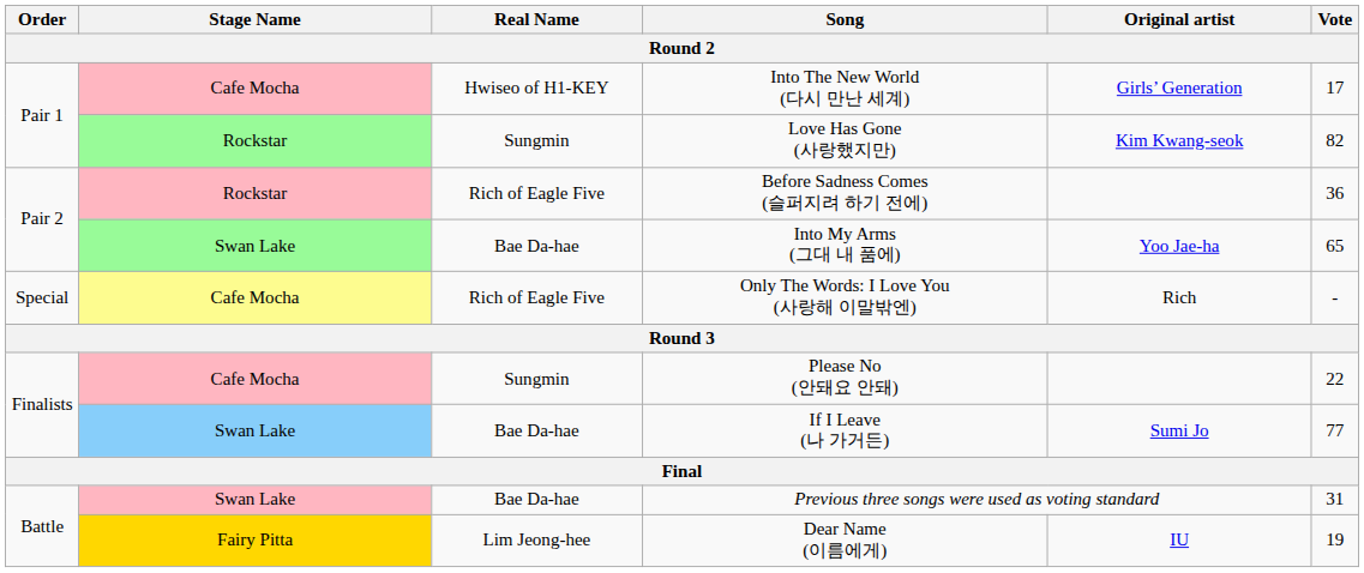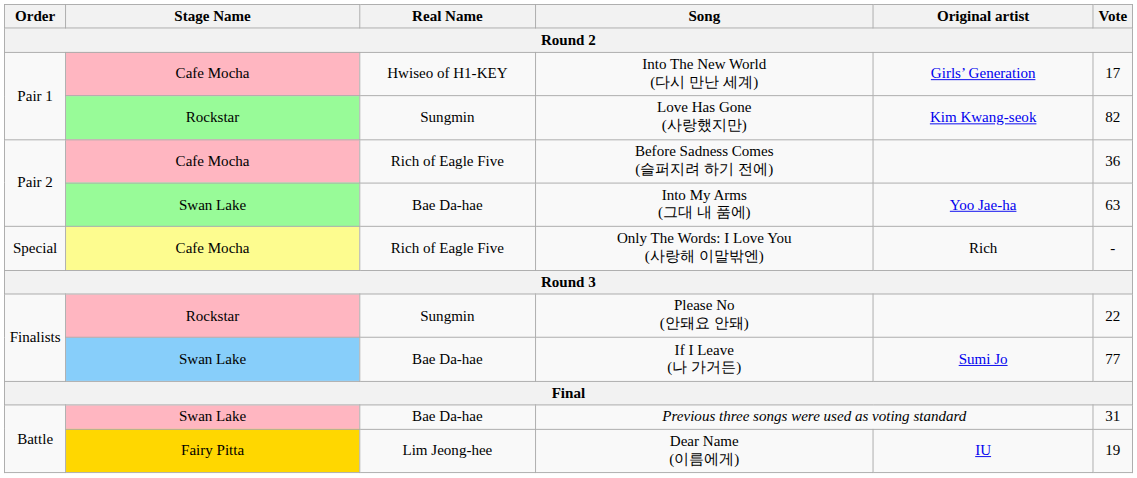Before Sadness Comes (슬퍼지려 하기 전에) | Stage Name: Rockstar -> Cafe Mocha
Into My Arms (그대 내 품에) | Vote: 65 -> 63
Please No (안돼요 안돼) | Stage Name: Cafe Mocha -> Rockstar
